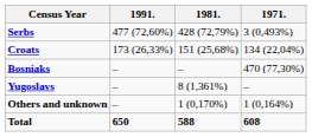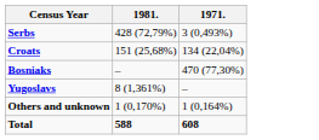- column: 1991. | 477 (72,60%) | 173 (26,33%) | – | – | – | 650
